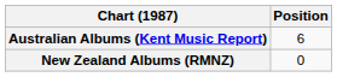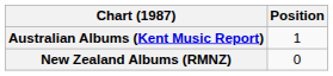Australian Albums (Kent Music Report) | Position: 6 -> 1
